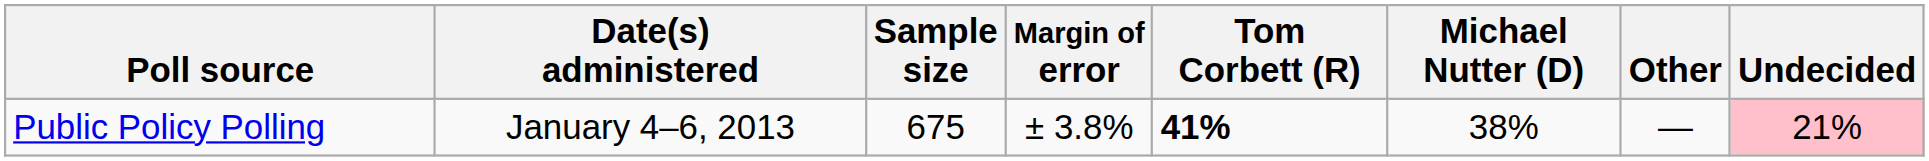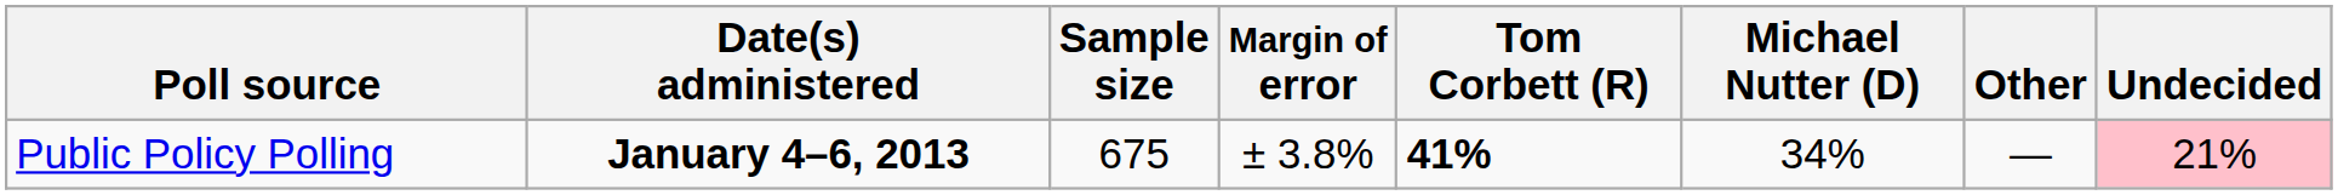Public Policy Polling | Date(s) administered: normal -> bold
Public Policy Polling | Michael Nutter (D): 38% -> 34%
